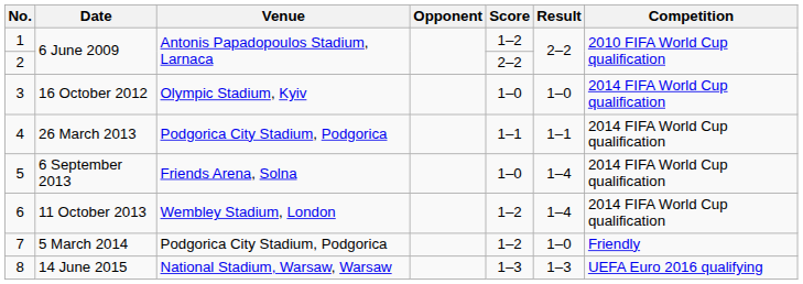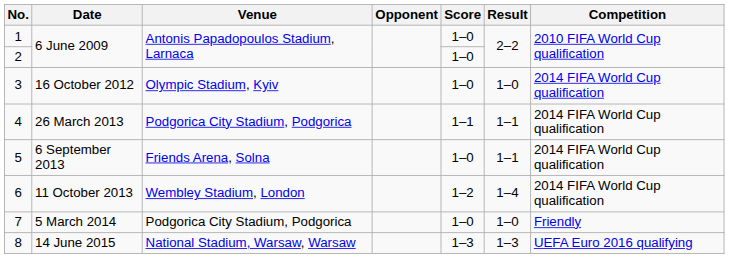1 | Score: 1–2 -> 1–0
2 | Score: 2–2 -> 1–0
5 | Result: 1–4 -> 1–1
7 | Score: 1–2 -> 1–0
